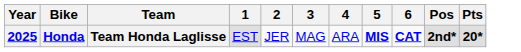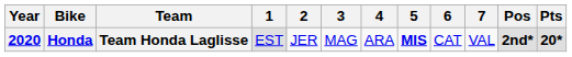+ column: 7 | VAL
Honda | Year: 2025 -> 2020
Honda | 6: bold -> normal
